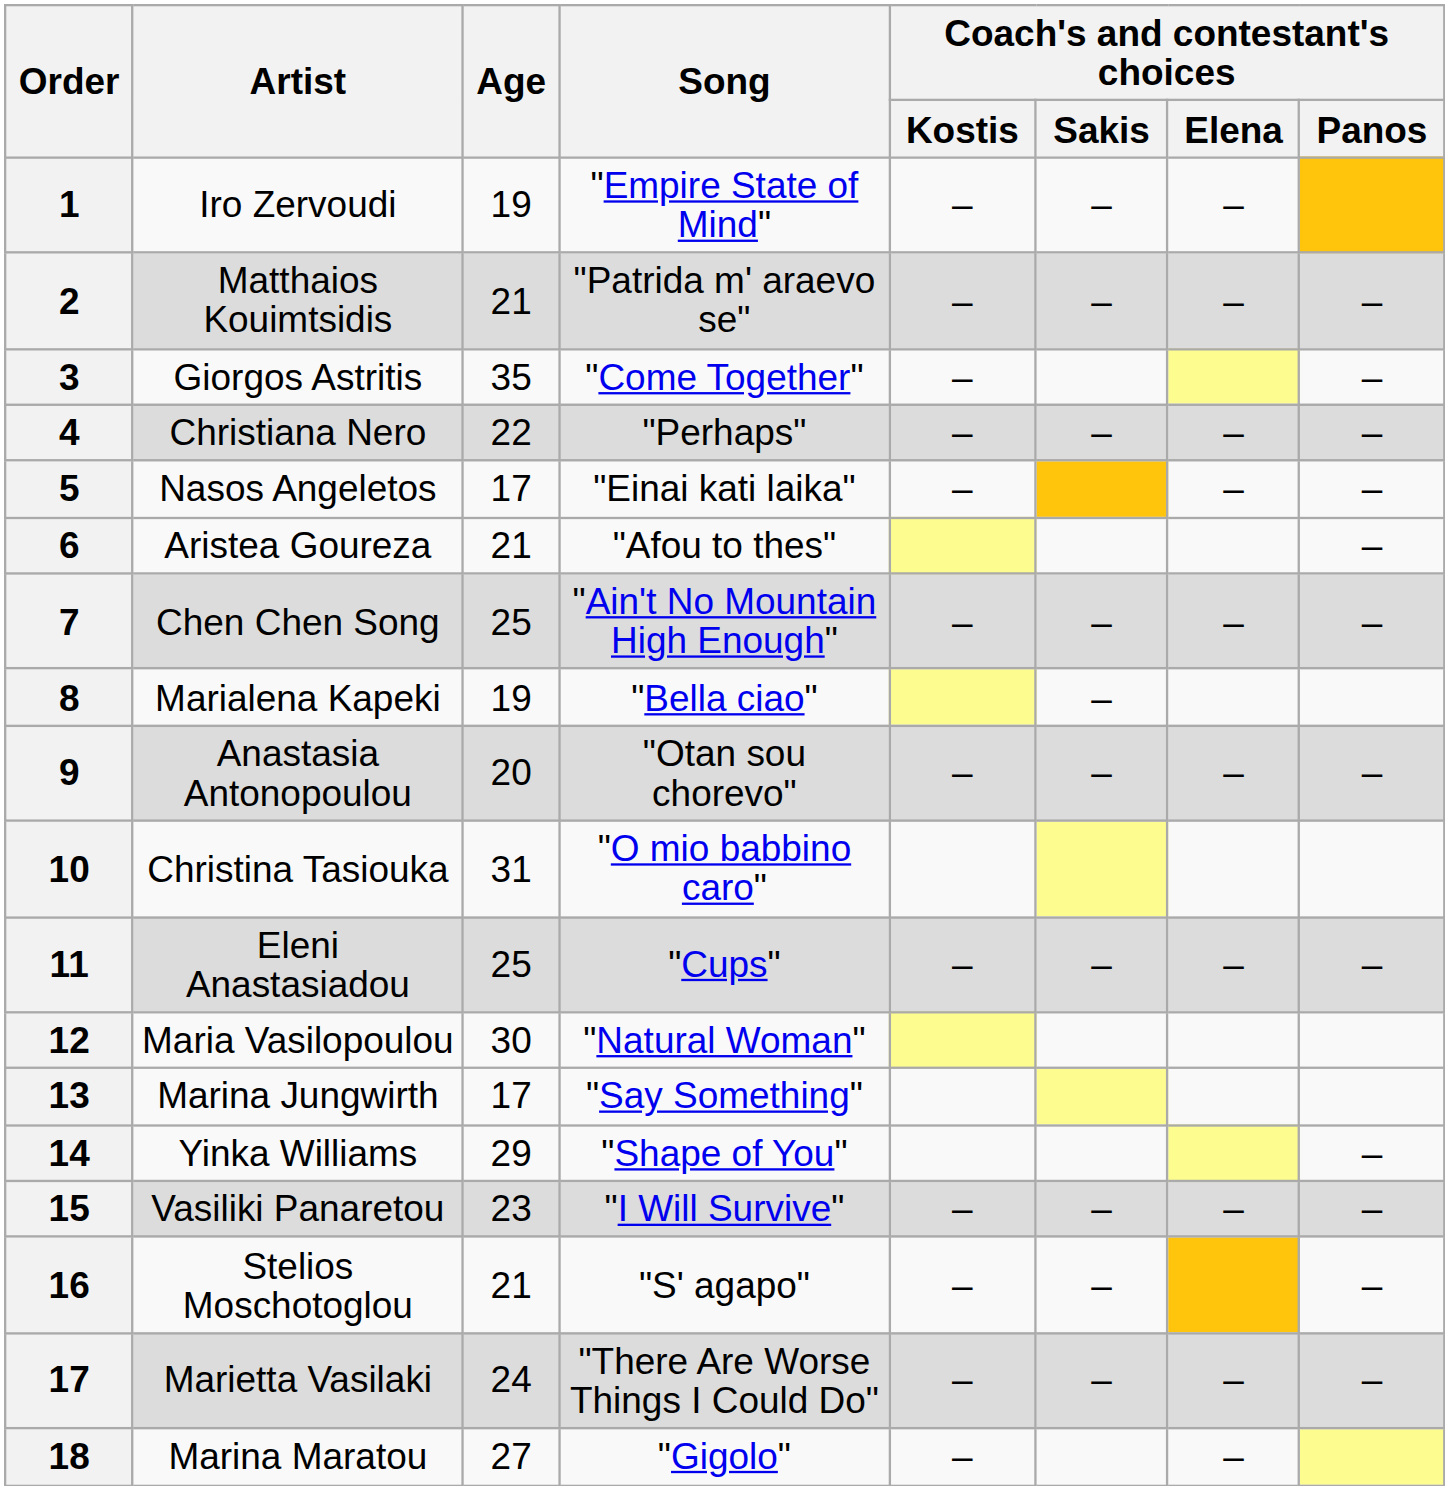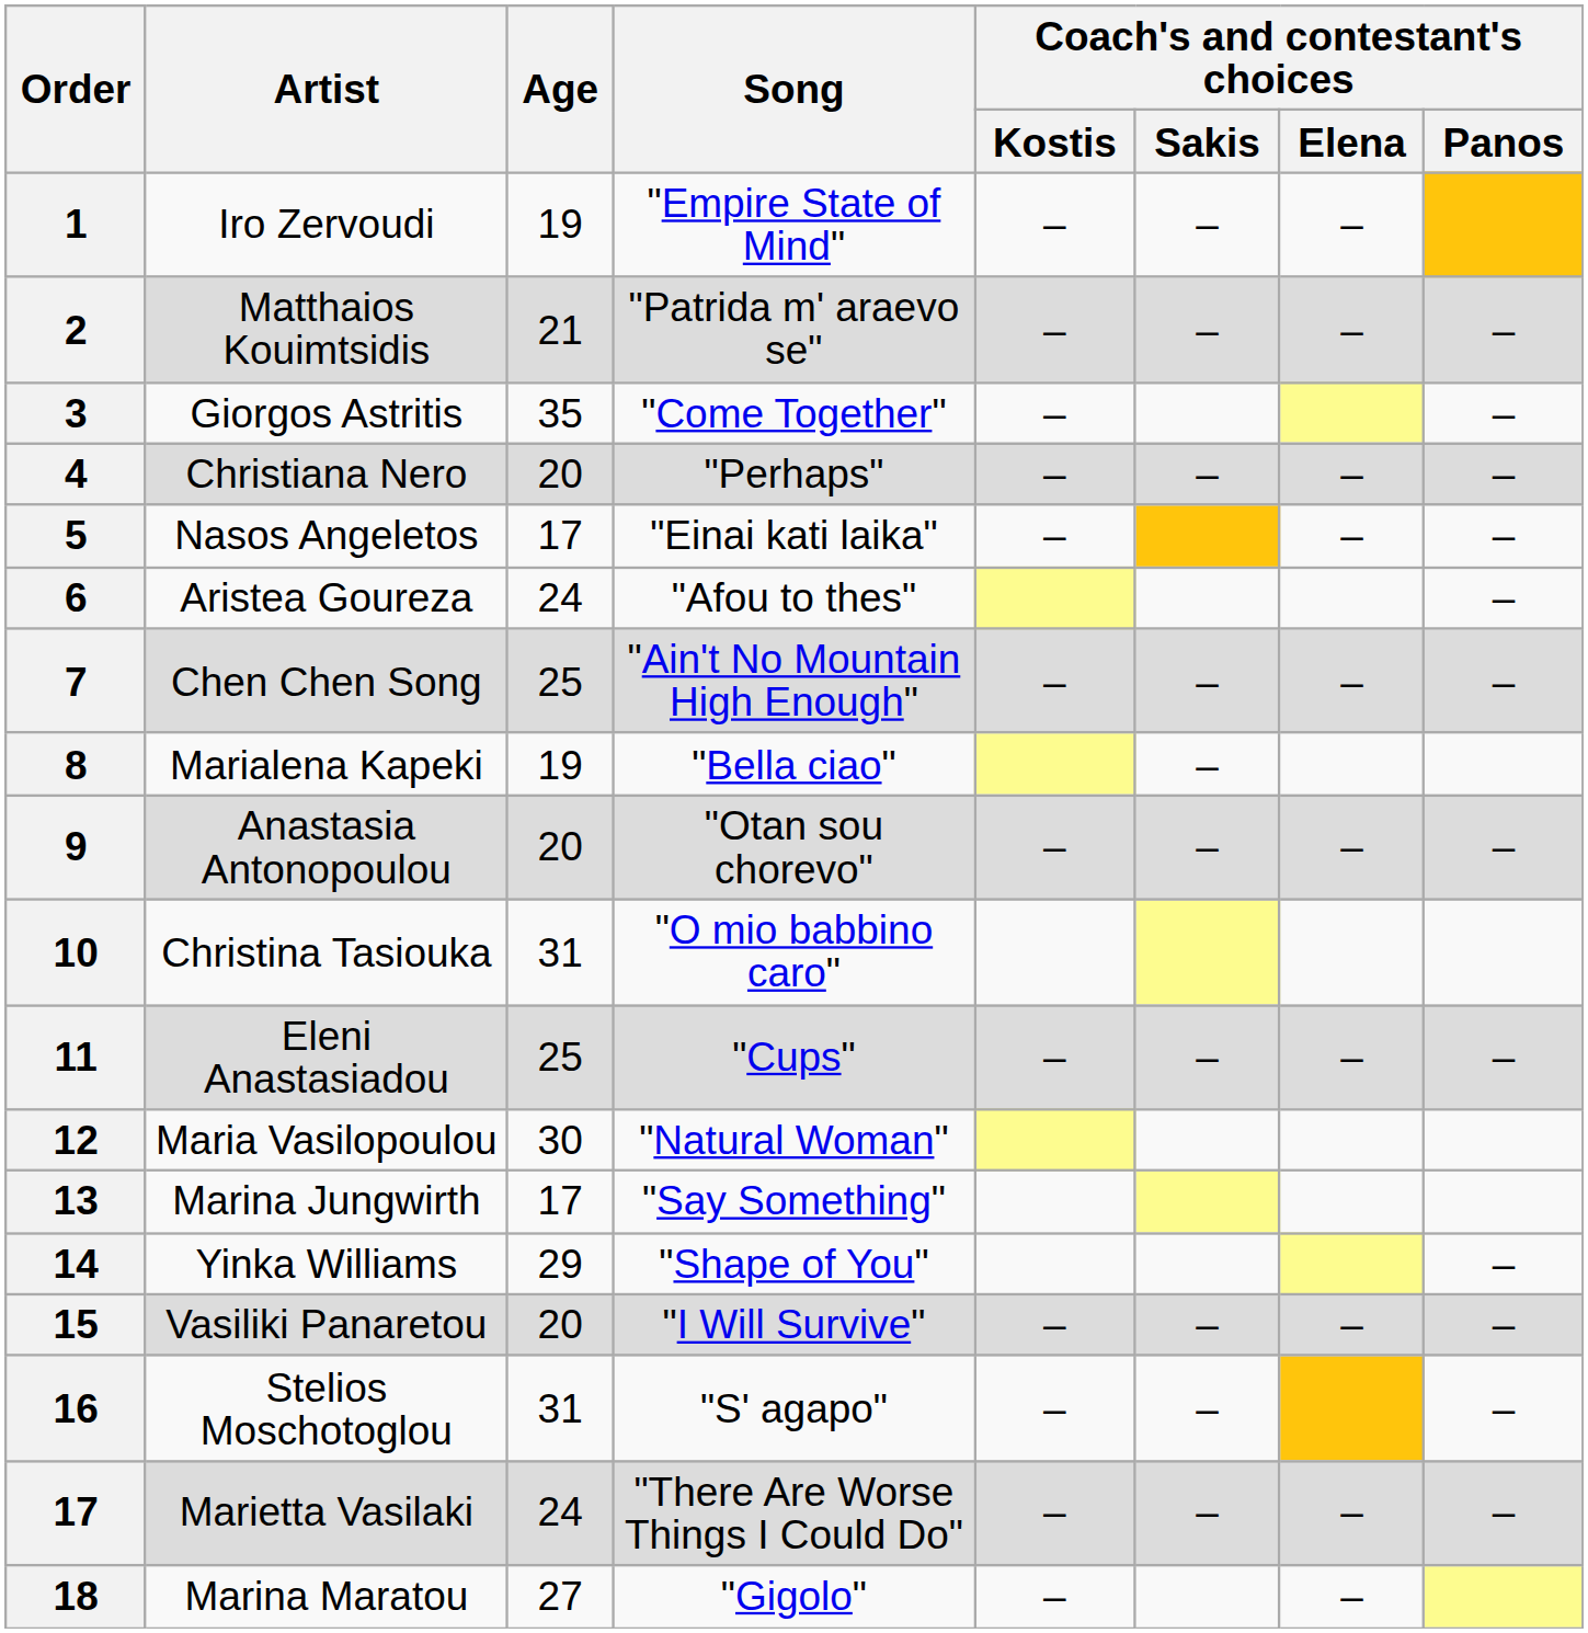Christiana Nero | Age: 22 -> 20
Aristea Goureza | Age: 21 -> 24
Vasiliki Panaretou | Age: 23 -> 20
Stelios Moschotoglou | Age: 21 -> 31
